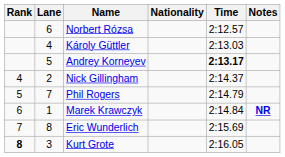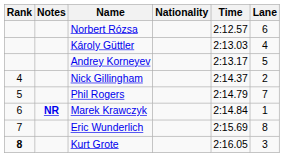columns swapped: Lane <-> Notes
Andrey Korneyev | Time: bold -> normal
